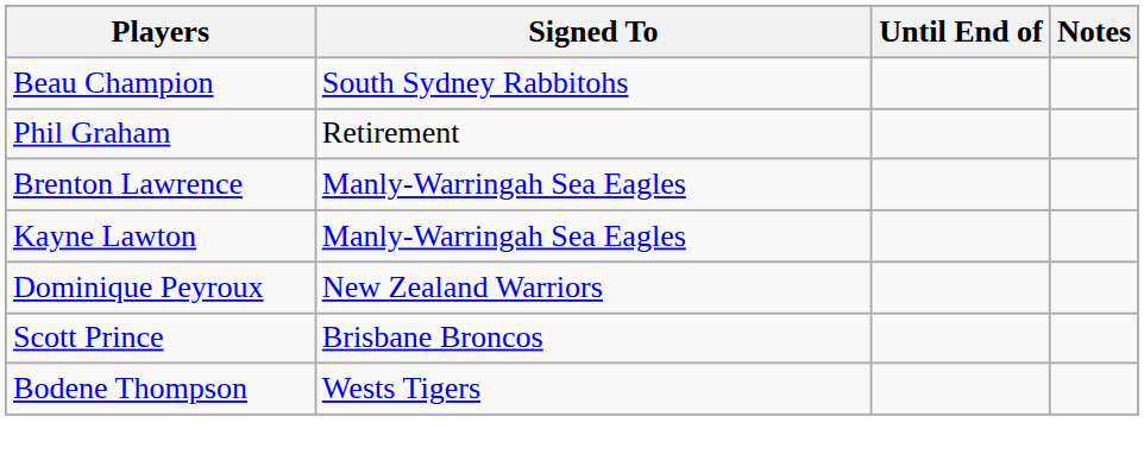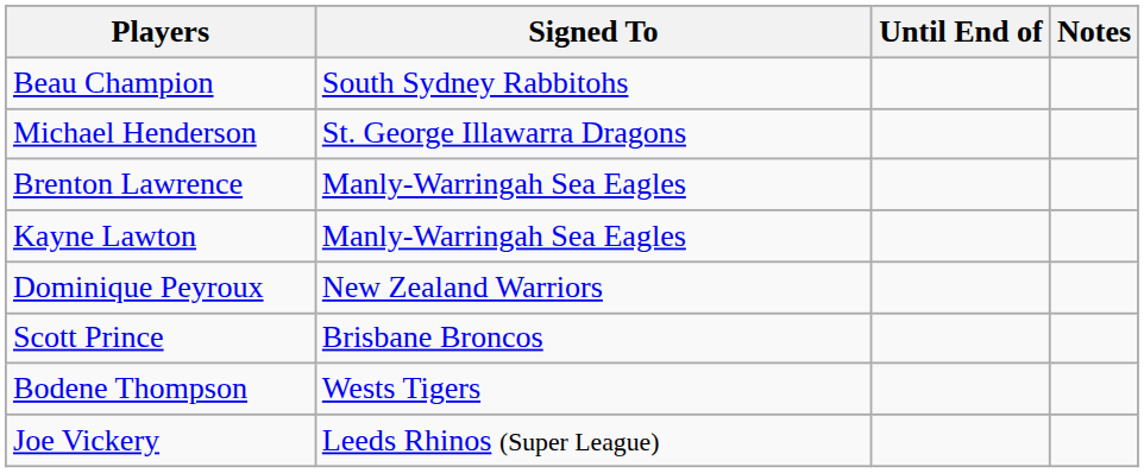- row: Phil Graham | Retirement
+ row: Michael Henderson | St. George Illawarra Dragons
+ row: Joe Vickery | Leeds Rhinos (Super League)
